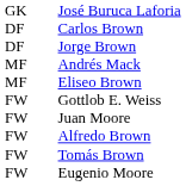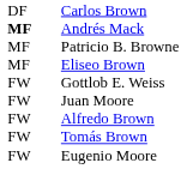- row: GK | José Buruca Laforia
- row: DF | Jorge Brown
Andrés Mack | column 1: normal -> bold
+ row: MF | Patricio B. Browne
